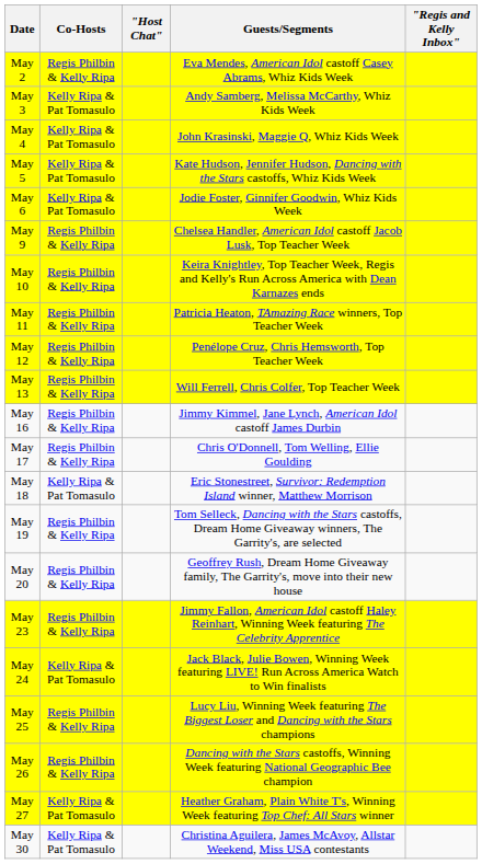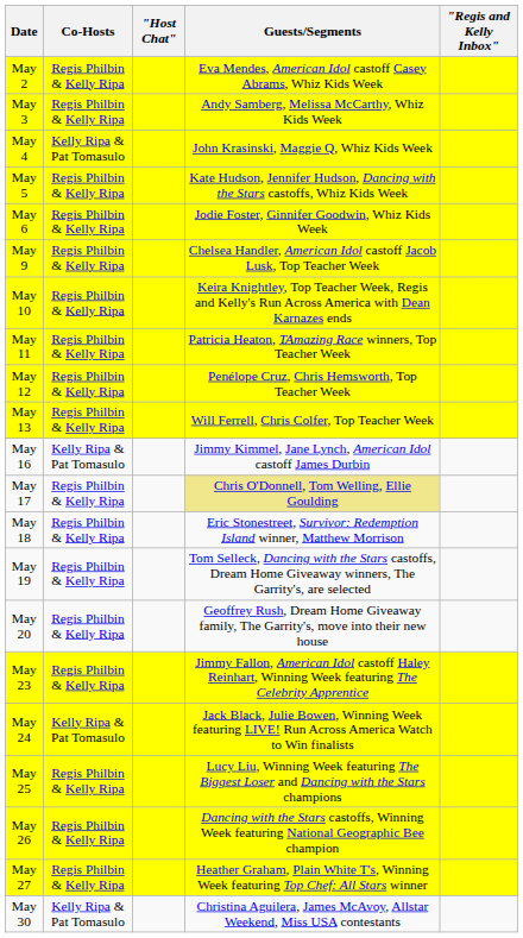May 3 | Co-Hosts: Kelly Ripa & Pat Tomasulo -> Regis Philbin & Kelly Ripa
May 5 | Co-Hosts: Kelly Ripa & Pat Tomasulo -> Regis Philbin & Kelly Ripa
May 6 | Co-Hosts: Kelly Ripa & Pat Tomasulo -> Regis Philbin & Kelly Ripa
May 16 | Co-Hosts: Regis Philbin & Kelly Ripa -> Kelly Ripa & Pat Tomasulo
May 17 | Guests/Segments: no background -> khaki background
May 18 | Co-Hosts: Kelly Ripa & Pat Tomasulo -> Regis Philbin & Kelly Ripa
May 27 | Co-Hosts: Kelly Ripa & Pat Tomasulo -> Regis Philbin & Kelly Ripa
